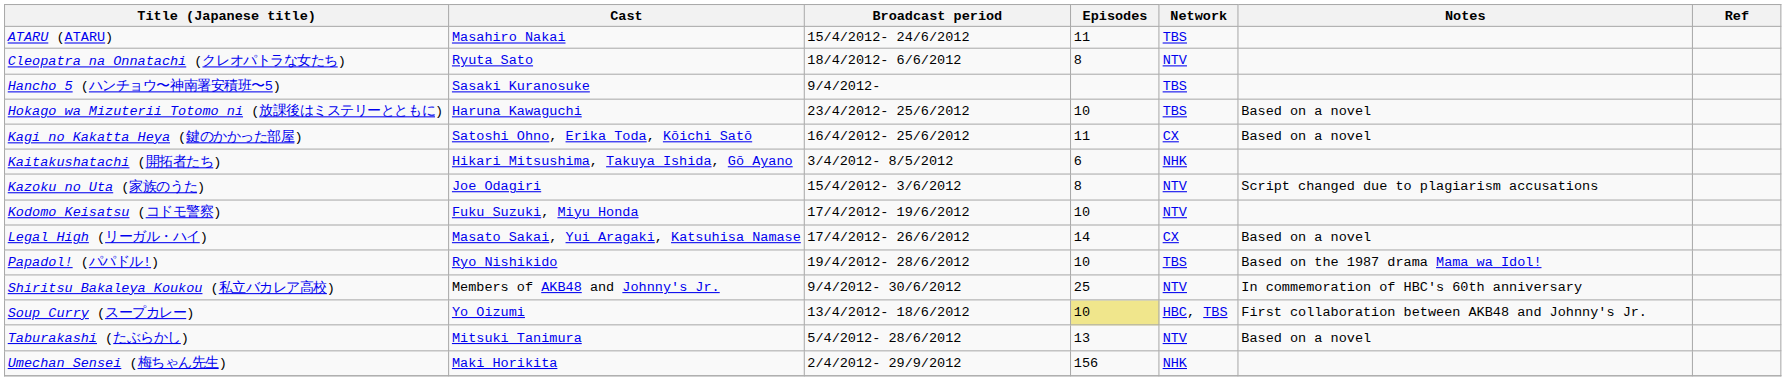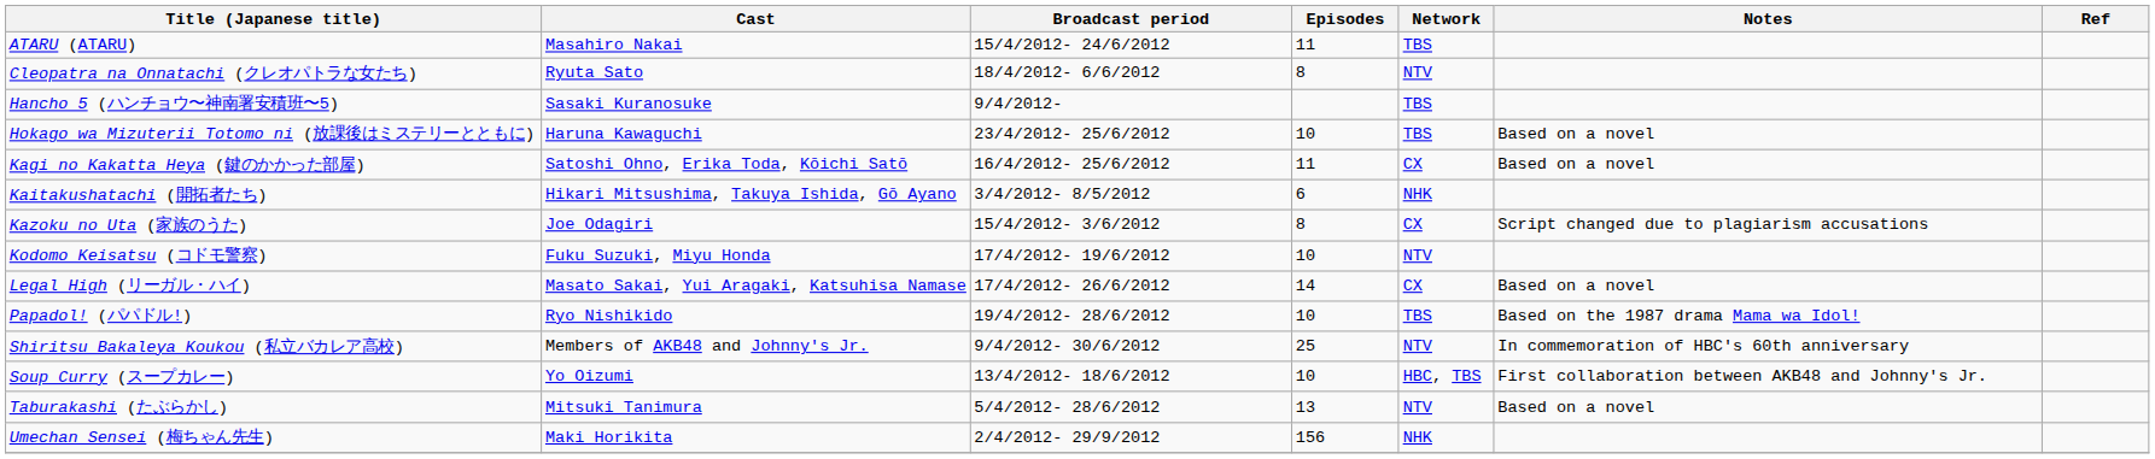Kazoku no Uta (家族のうた) | Network: NTV -> CX
Soup Curry (スープカレー) | Episodes: khaki background -> no background
